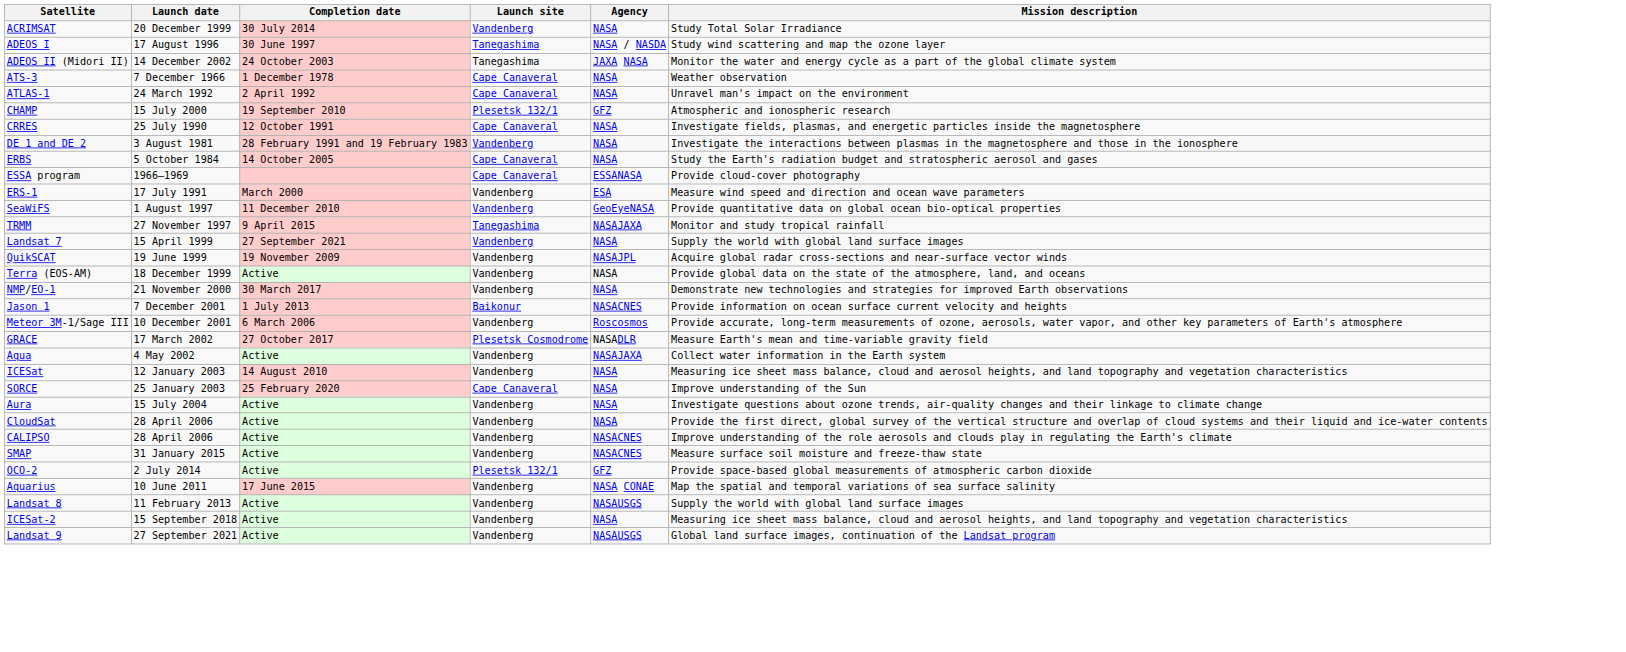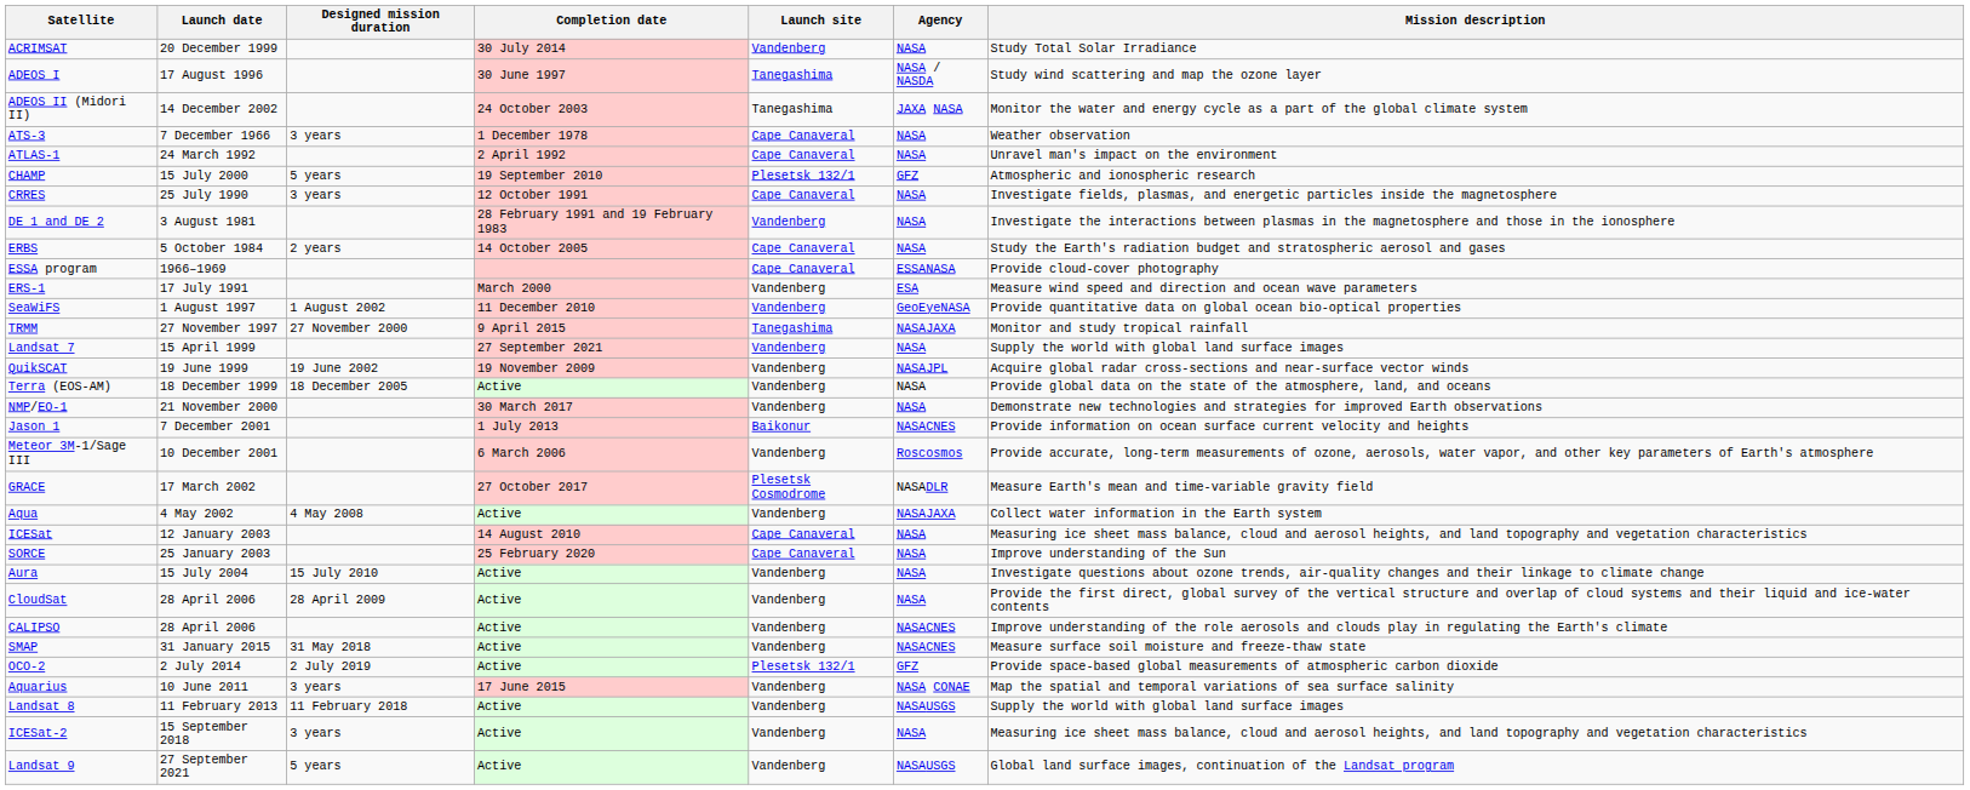+ column: Designed mission duration | 3 years | 5 years | 3 years | 2 years | 1 August 2002 | 27 November 2000 | 19 June 2002 | 18 December 2005 | 4 May 2008 | 15 July 2010 | 28 April 2009 | 31 May 2018 | 2 July 2019 | 3 years | 11 February 2018 | 3 years | 5 years
ICESat | Launch site: Vandenberg -> Cape Canaveral
